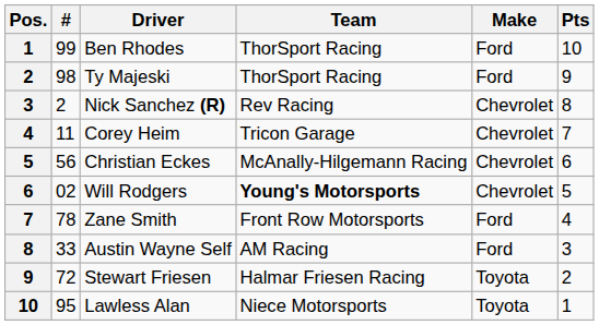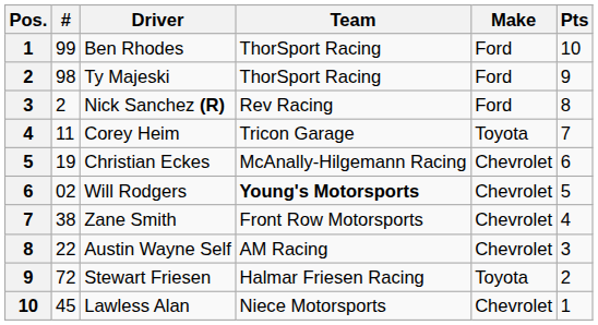Nick Sanchez (R) | Make: Chevrolet -> Ford
Corey Heim | Make: Chevrolet -> Toyota
Christian Eckes | #: 56 -> 19
Zane Smith | #: 78 -> 38
Zane Smith | Make: Ford -> Chevrolet
Austin Wayne Self | #: 33 -> 22
Austin Wayne Self | Make: Ford -> Chevrolet
Lawless Alan | #: 95 -> 45
Lawless Alan | Make: Toyota -> Chevrolet
